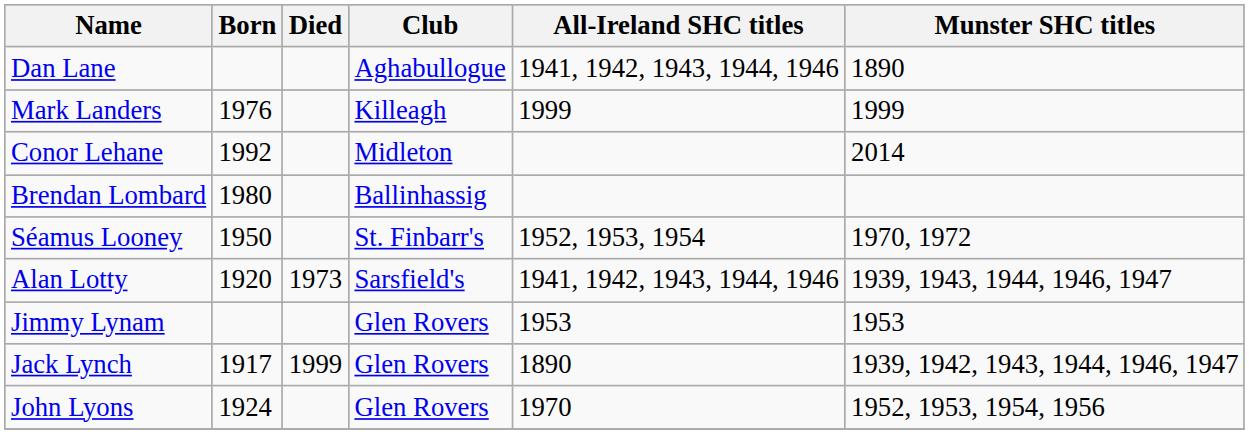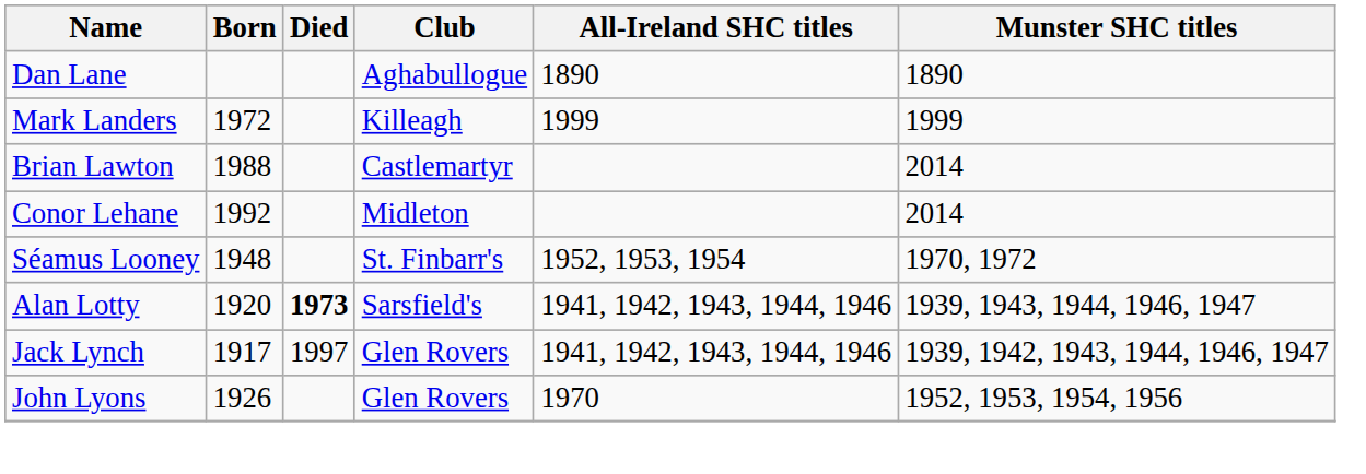Dan Lane | All-Ireland SHC titles: 1941, 1942, 1943, 1944, 1946 -> 1890
Mark Landers | Born: 1976 -> 1972
+ row: Brian Lawton | 1988 | Castlemartyr | 2014
- row: Brendan Lombard | 1980 | Ballinhassig
Séamus Looney | Born: 1950 -> 1948
Alan Lotty | Died: normal -> bold
- row: Jimmy Lynam | Glen Rovers | 1953 | 1953
Jack Lynch | Died: 1999 -> 1997
Jack Lynch | All-Ireland SHC titles: 1890 -> 1941, 1942, 1943, 1944, 1946
John Lyons | Born: 1924 -> 1926
